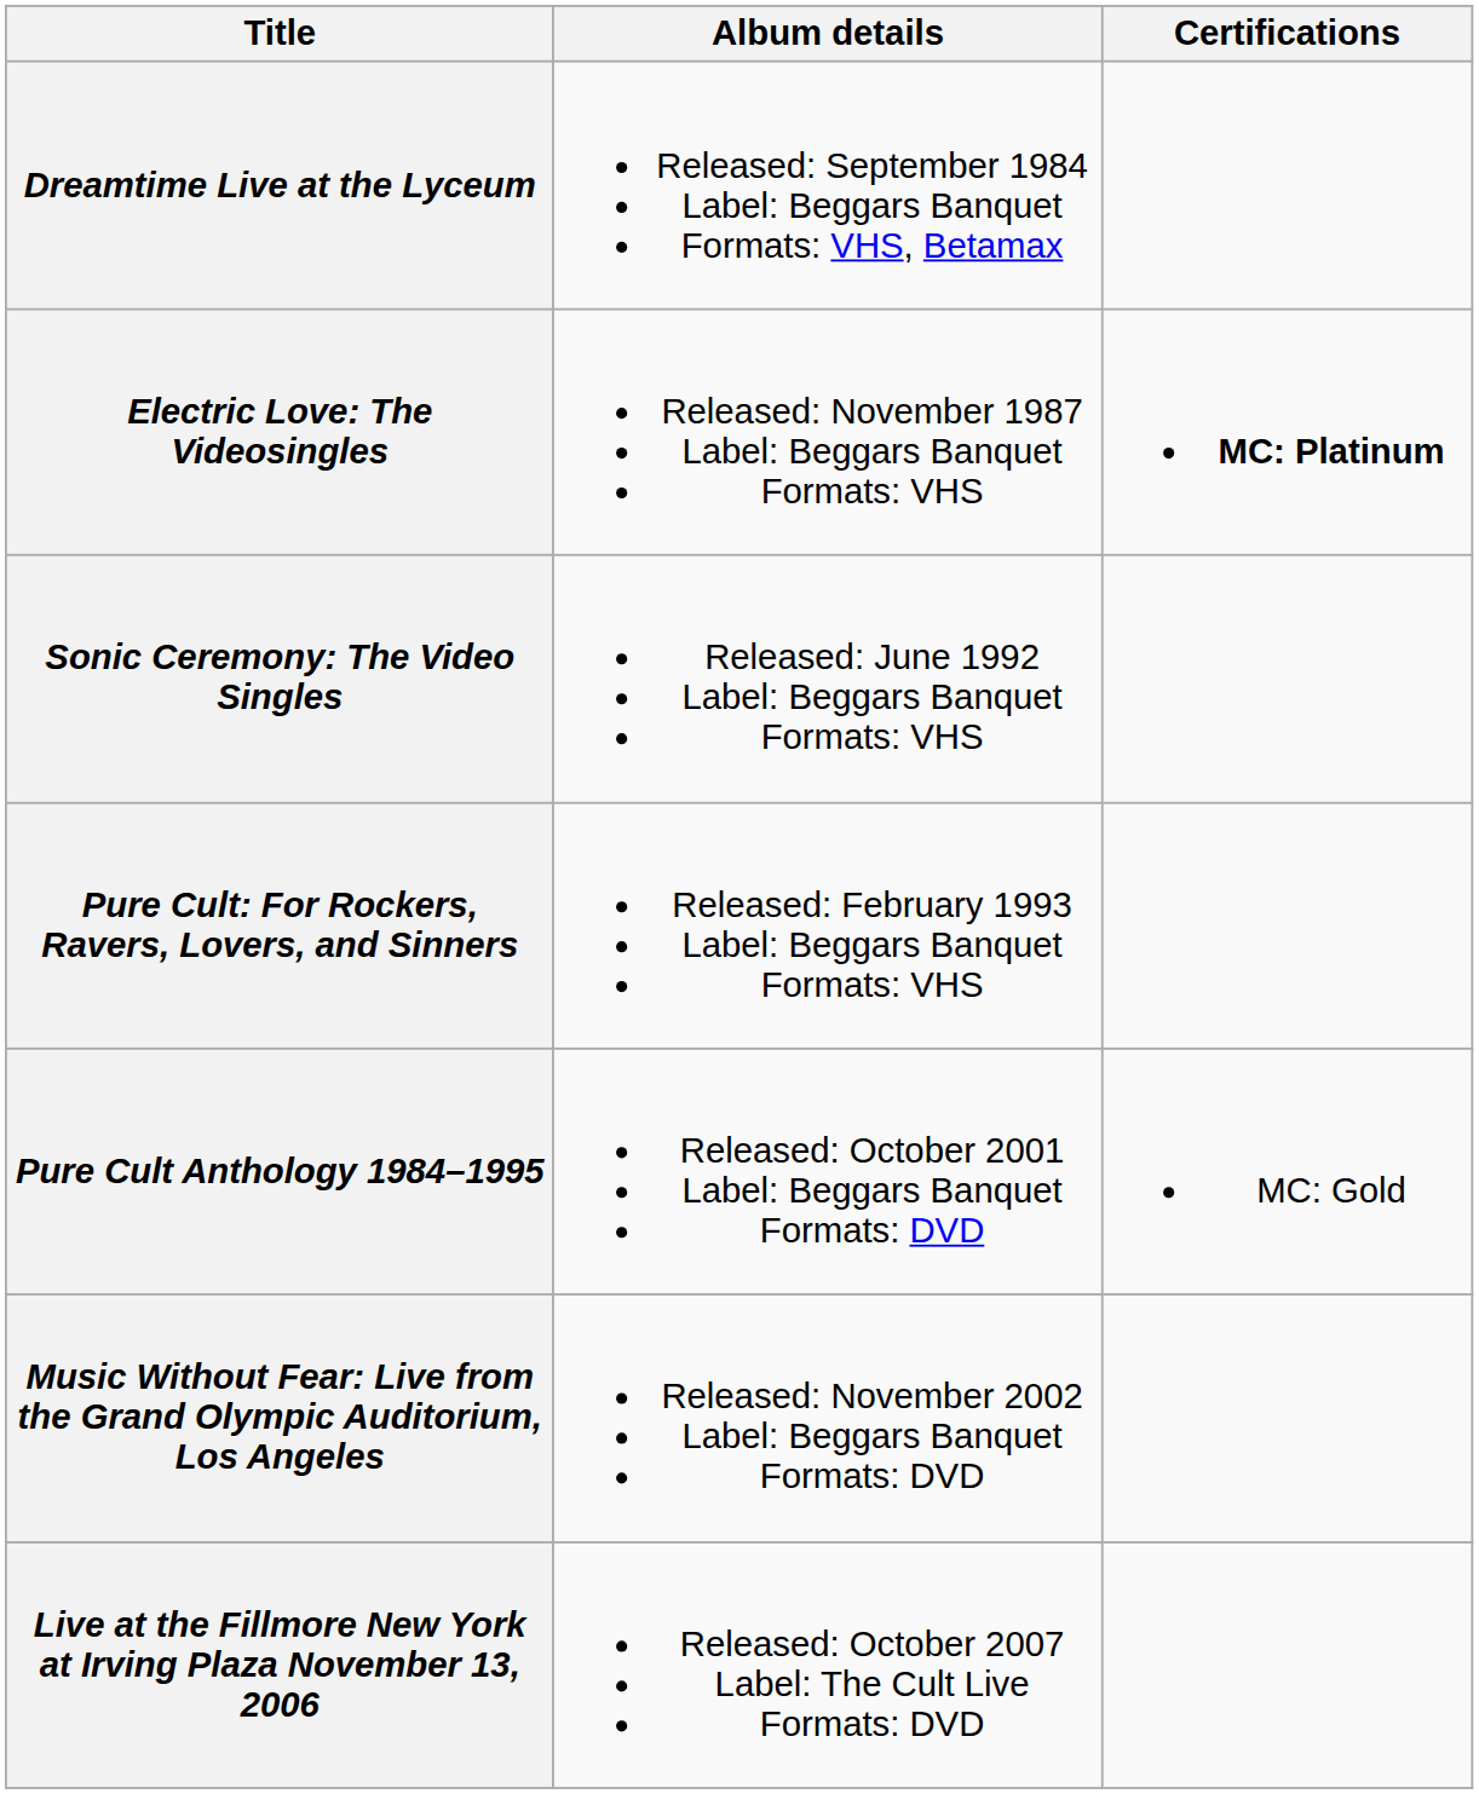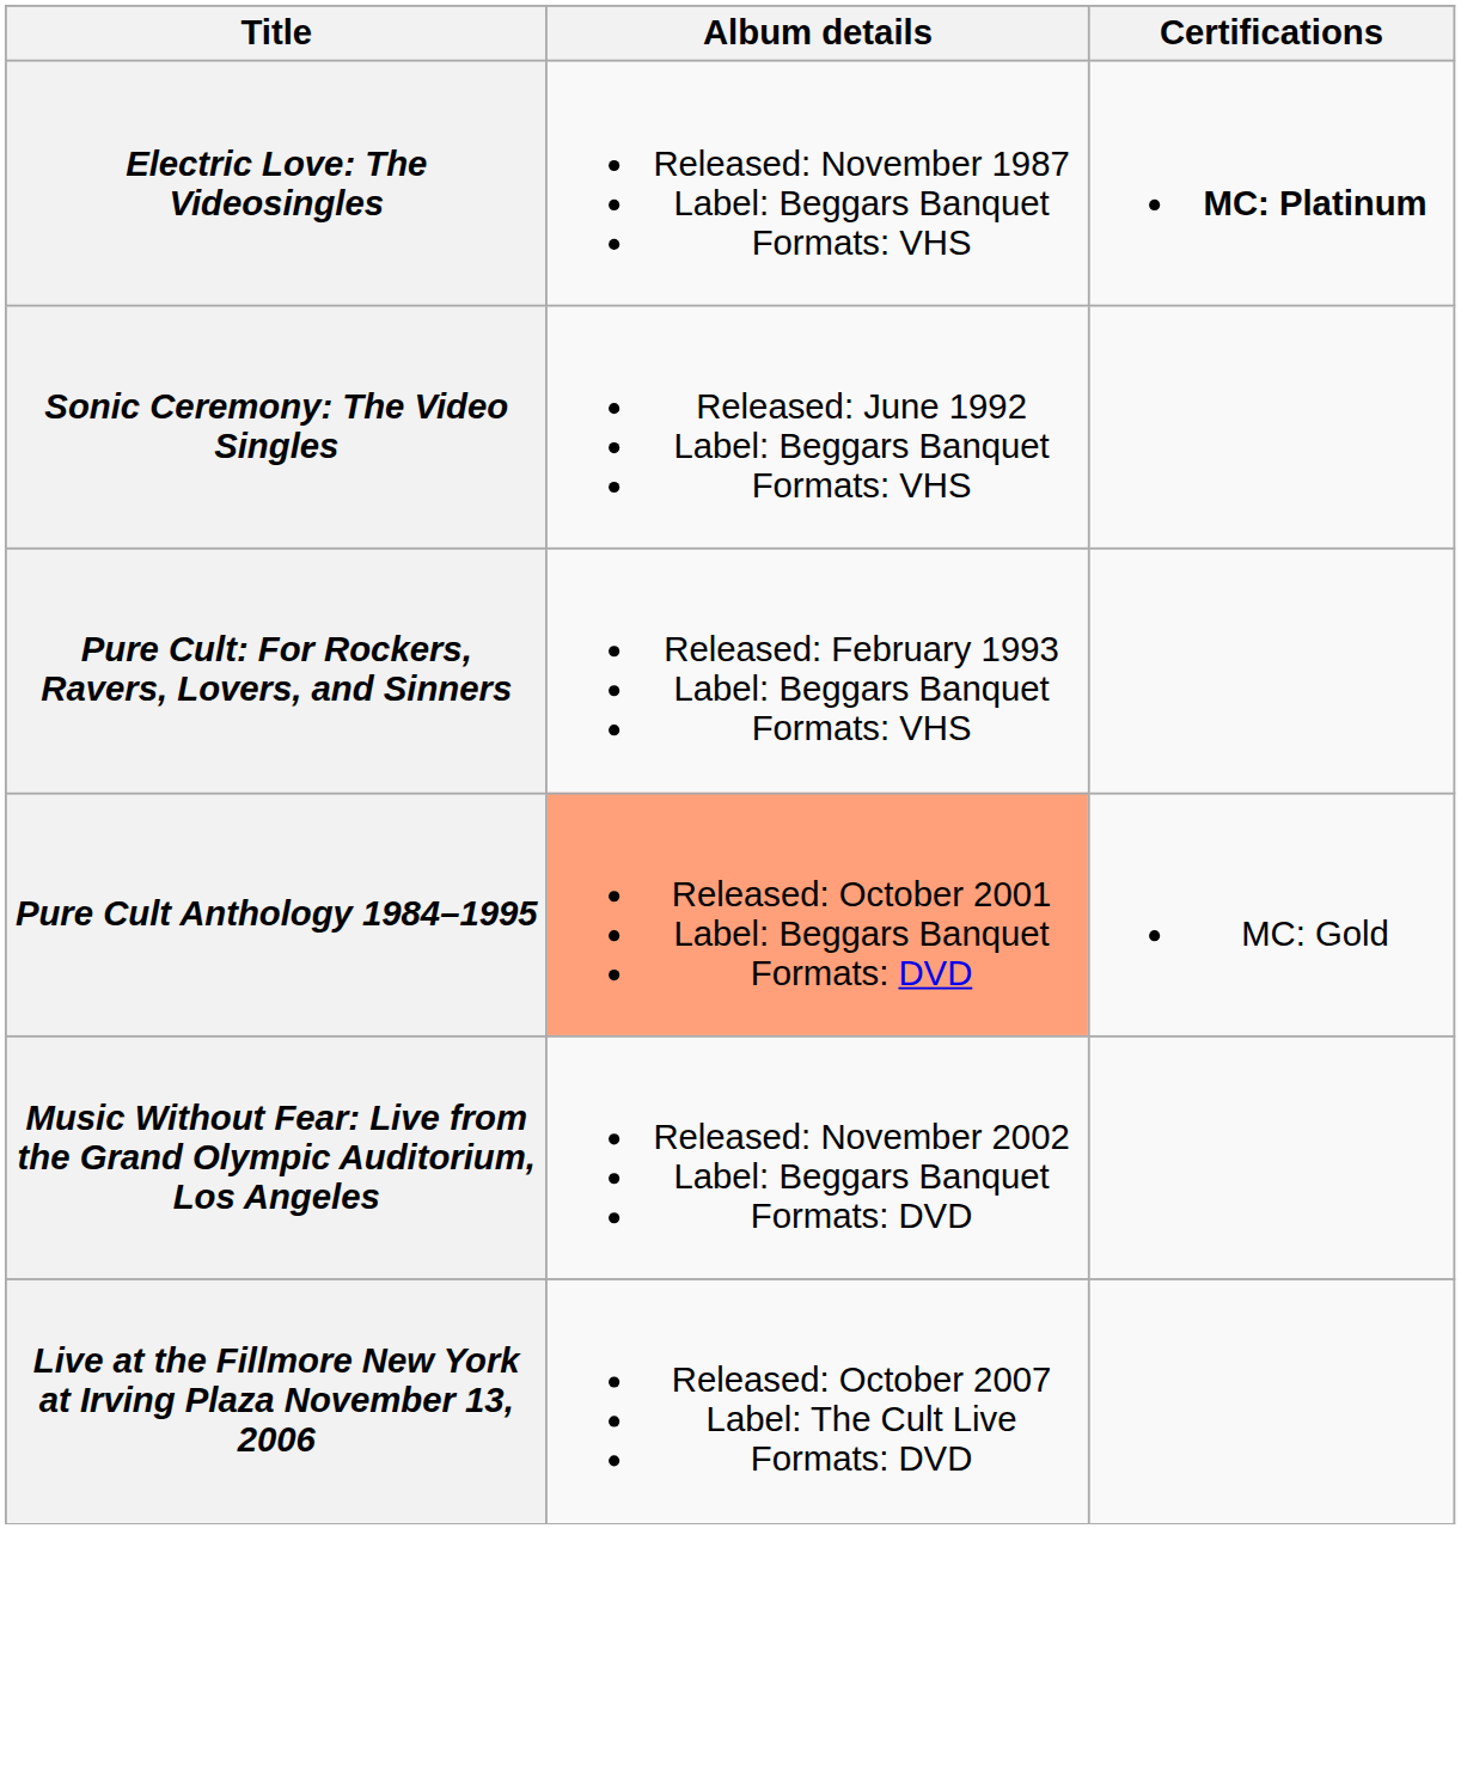- row: Dreamtime Live at the Lyceum | Released: September 1984 Label: Beggars Banquet Formats: VHS, Betamax
Pure Cult Anthology 1984–1995 | Album details: no background -> lightsalmon background
